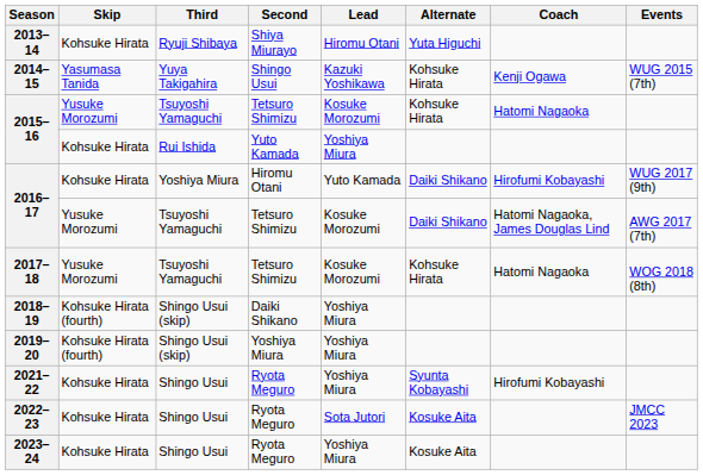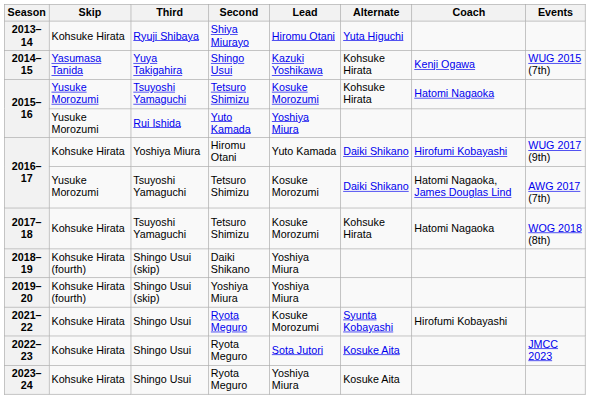2015–16 / Yuto Kamada | Skip: Kohsuke Hirata -> Yusuke Morozumi
2017–18 | Skip: Yusuke Morozumi -> Kohsuke Hirata
2021–22 | Lead: Yoshiya Miura -> Kosuke Morozumi
